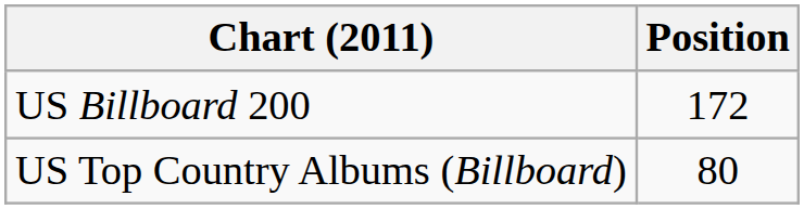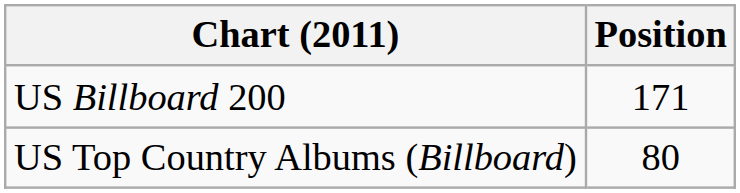US Billboard 200 | Position: 172 -> 171
